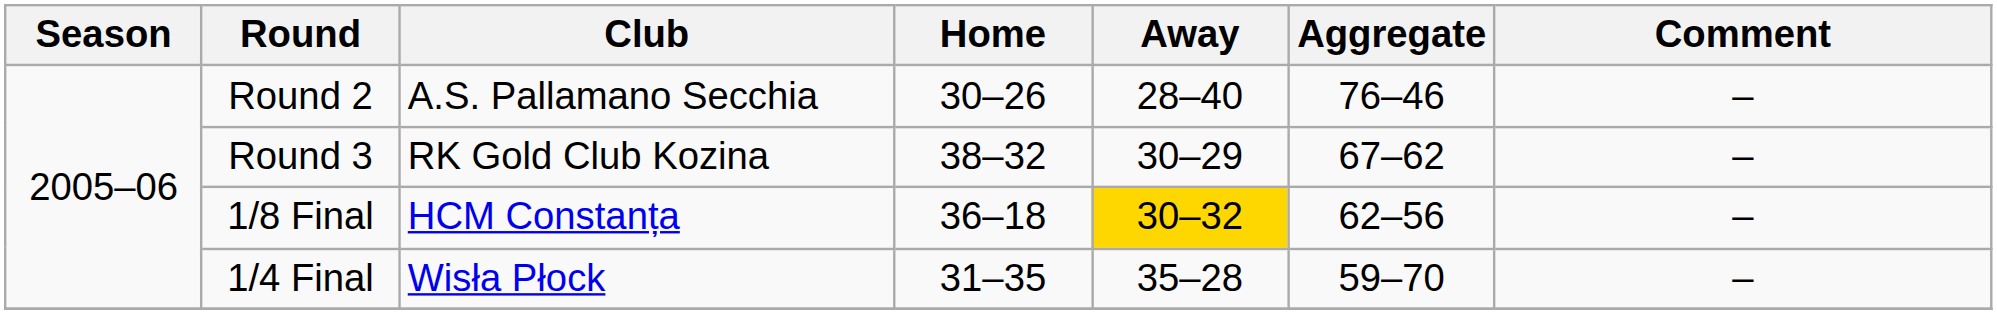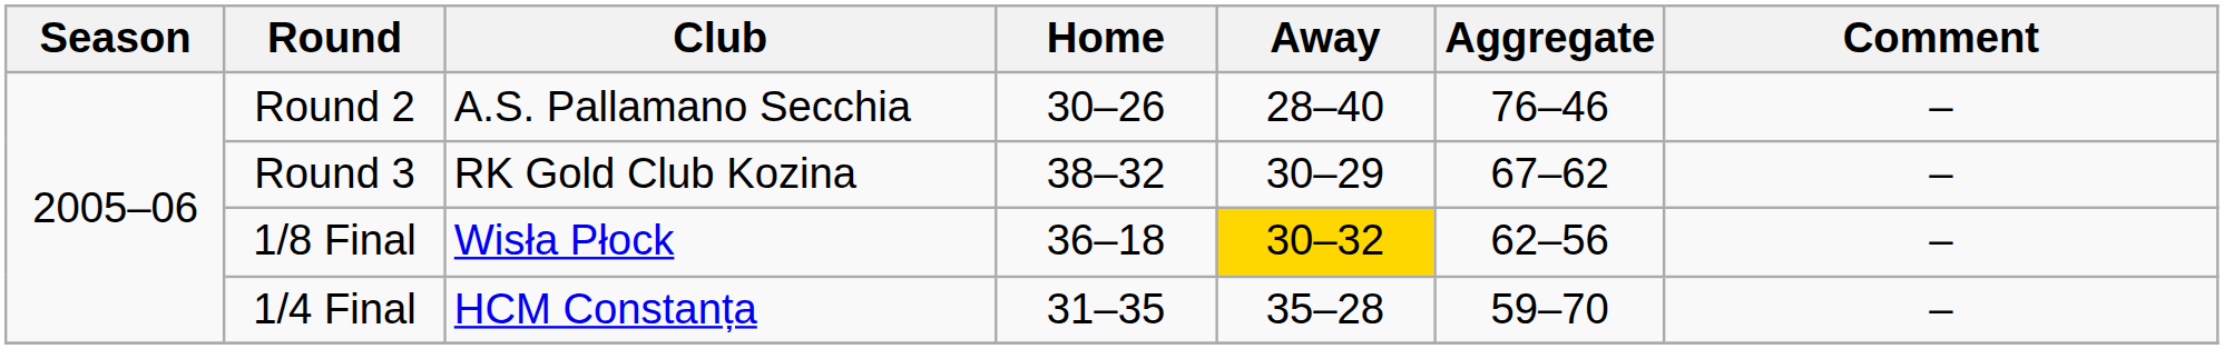1/8 Final | Club: HCM Constanța -> Wisła Płock
1/4 Final | Club: Wisła Płock -> HCM Constanța
